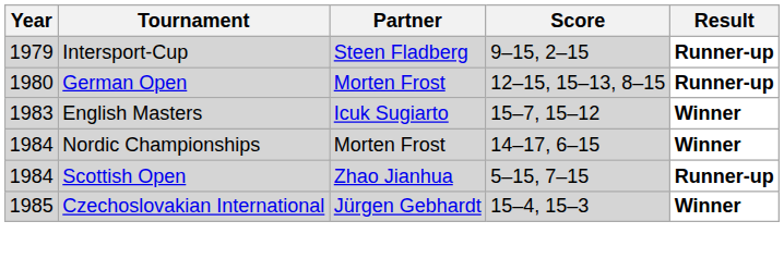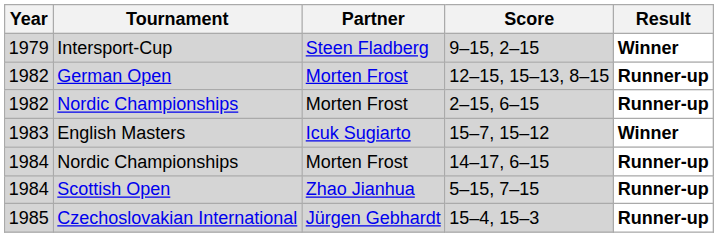9–15, 2–15 | Result: Runner-up -> Winner
12–15, 15–13, 8–15 | Year: 1980 -> 1982
+ row: 1982 | Nordic Championships | Morten Frost | 2–15, 6–15 | Runner-up
14–17, 6–15 | Result: Winner -> Runner-up
15–4, 15–3 | Result: Winner -> Runner-up
